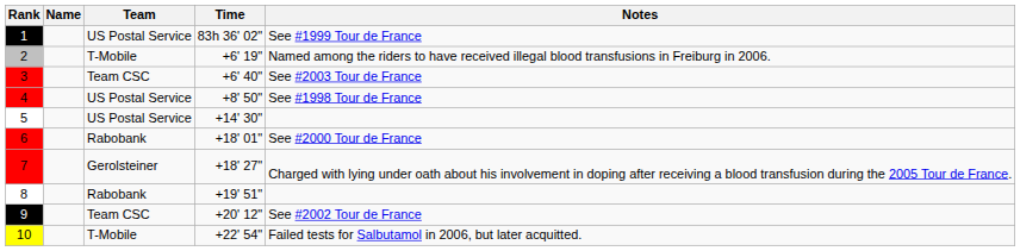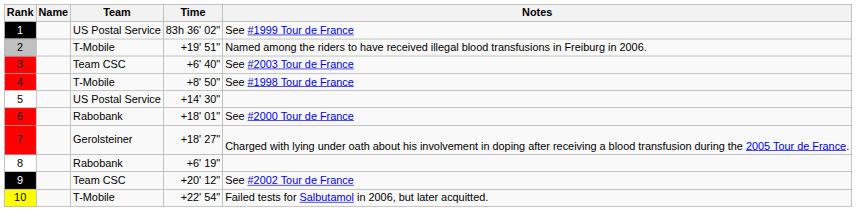2 | Time: +6' 19" -> +19' 51"
4 | Team: US Postal Service -> T-Mobile
8 | Time: +19' 51" -> +6' 19"
